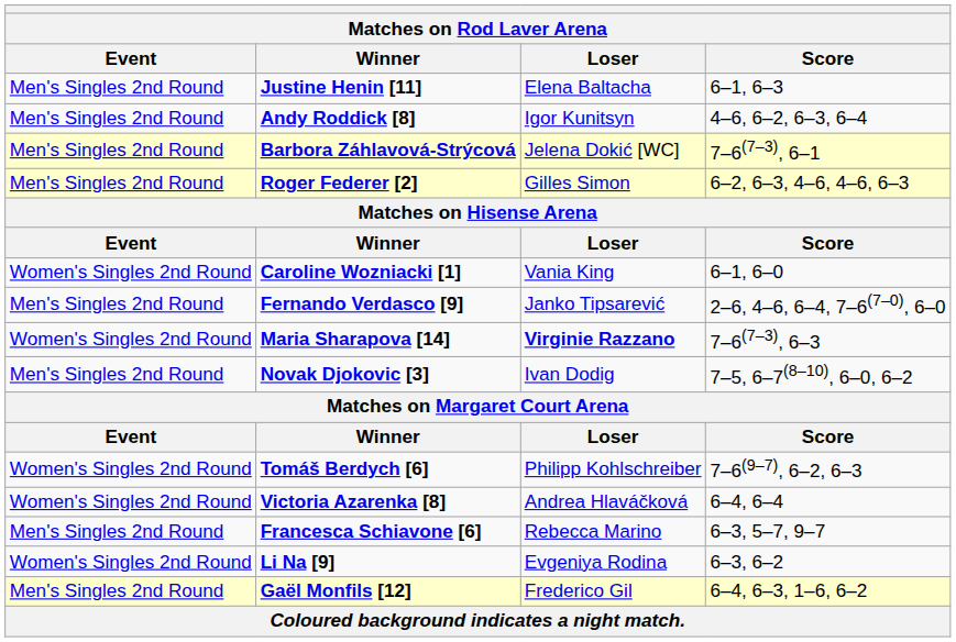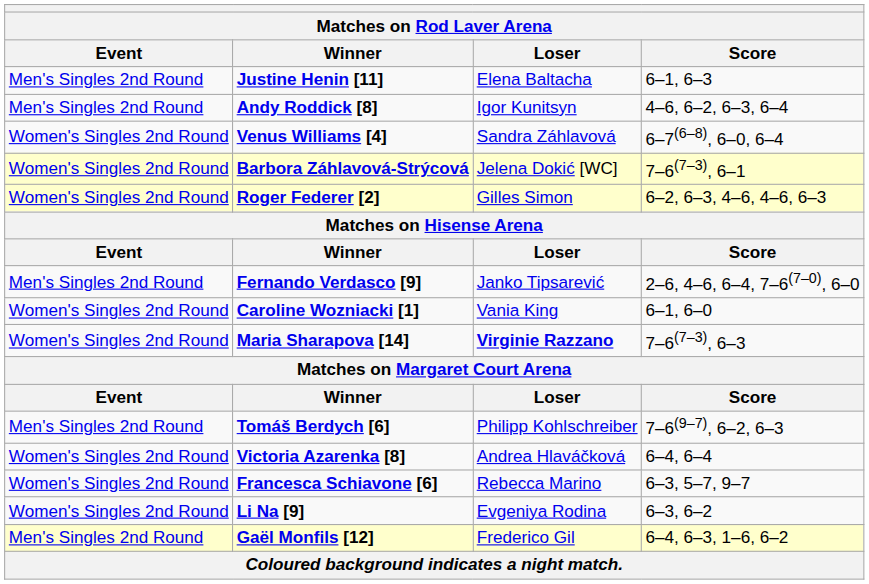+ row: Women's Singles 2nd Round | Venus Williams [4] | Sandra Záhlavová | 6–7(6–8), 6–0, 6–4
Barbora Záhlavová-Strýcová | Event: Men's Singles 2nd Round -> Women's Singles 2nd Round
Roger Federer [2] | Event: Men's Singles 2nd Round -> Women's Singles 2nd Round
rows swapped: Caroline Wozniacki [1] <-> Fernando Verdasco [9]
- row: Men's Singles 2nd Round | Novak Djokovic [3] | Ivan Dodig | 7–5, 6–7(8–10), 6–0, 6–2
Tomáš Berdych [6] | Event: Women's Singles 2nd Round -> Men's Singles 2nd Round
Francesca Schiavone [6] | Event: Men's Singles 2nd Round -> Women's Singles 2nd Round
